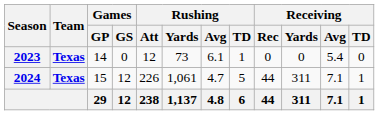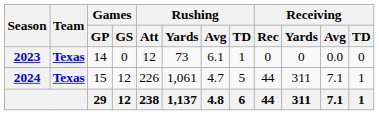2023 | Receiving / Avg: 5.4 -> 0.0
